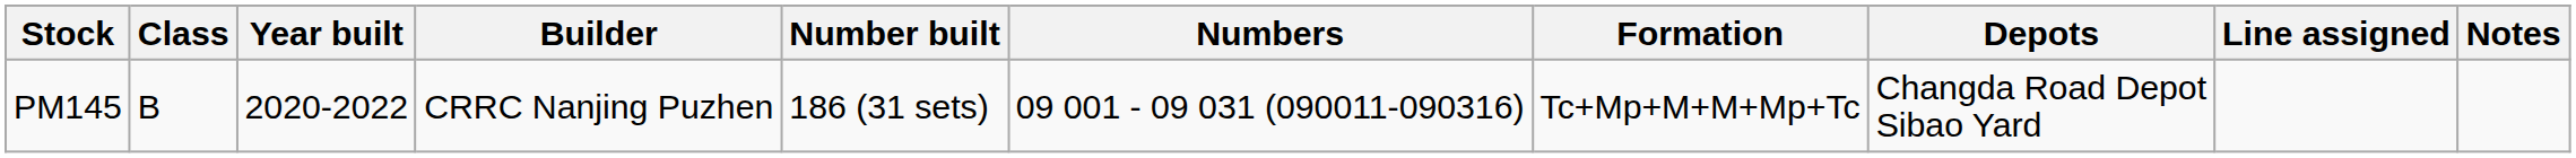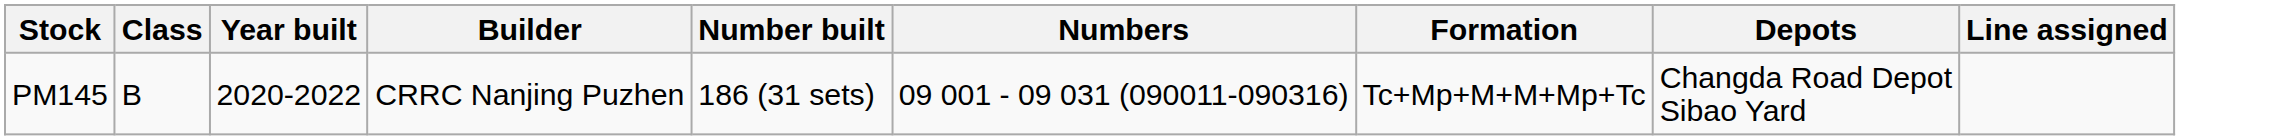- column: Notes
